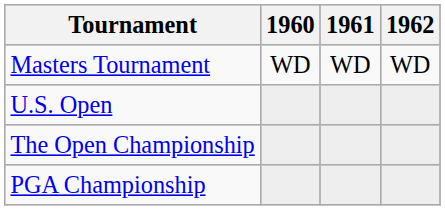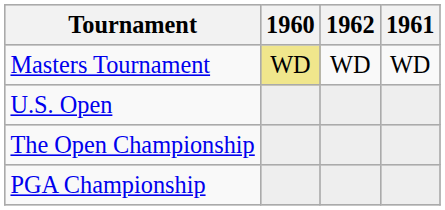columns swapped: 1961 <-> 1962
Masters Tournament | 1960: no background -> khaki background
